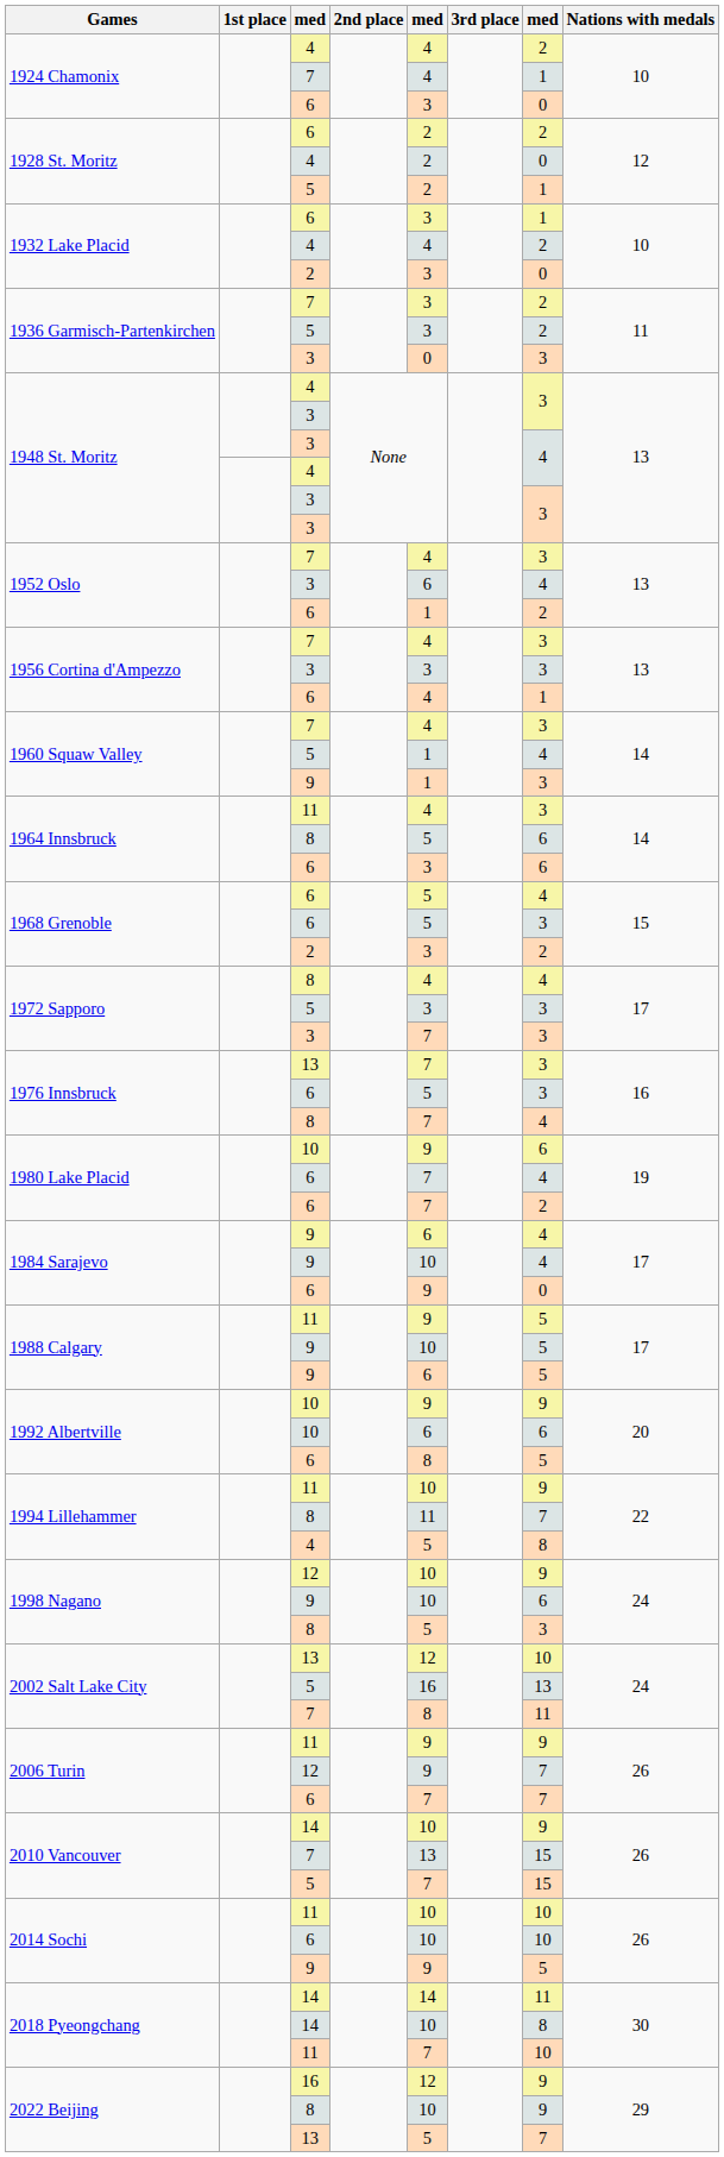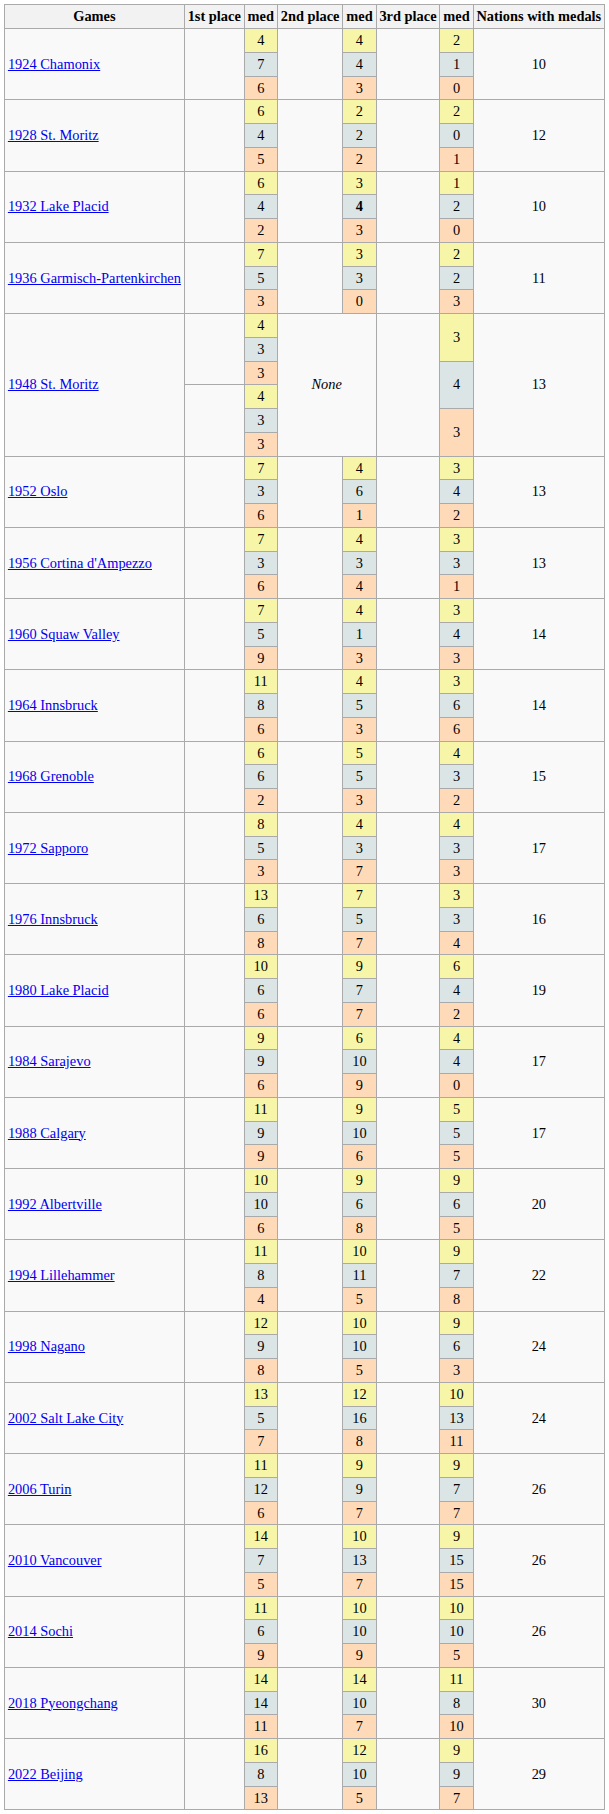1932 Lake Placid / 4 | column 5: normal -> bold
1960 Squaw Valley / 9 | column 5: 1 -> 3
